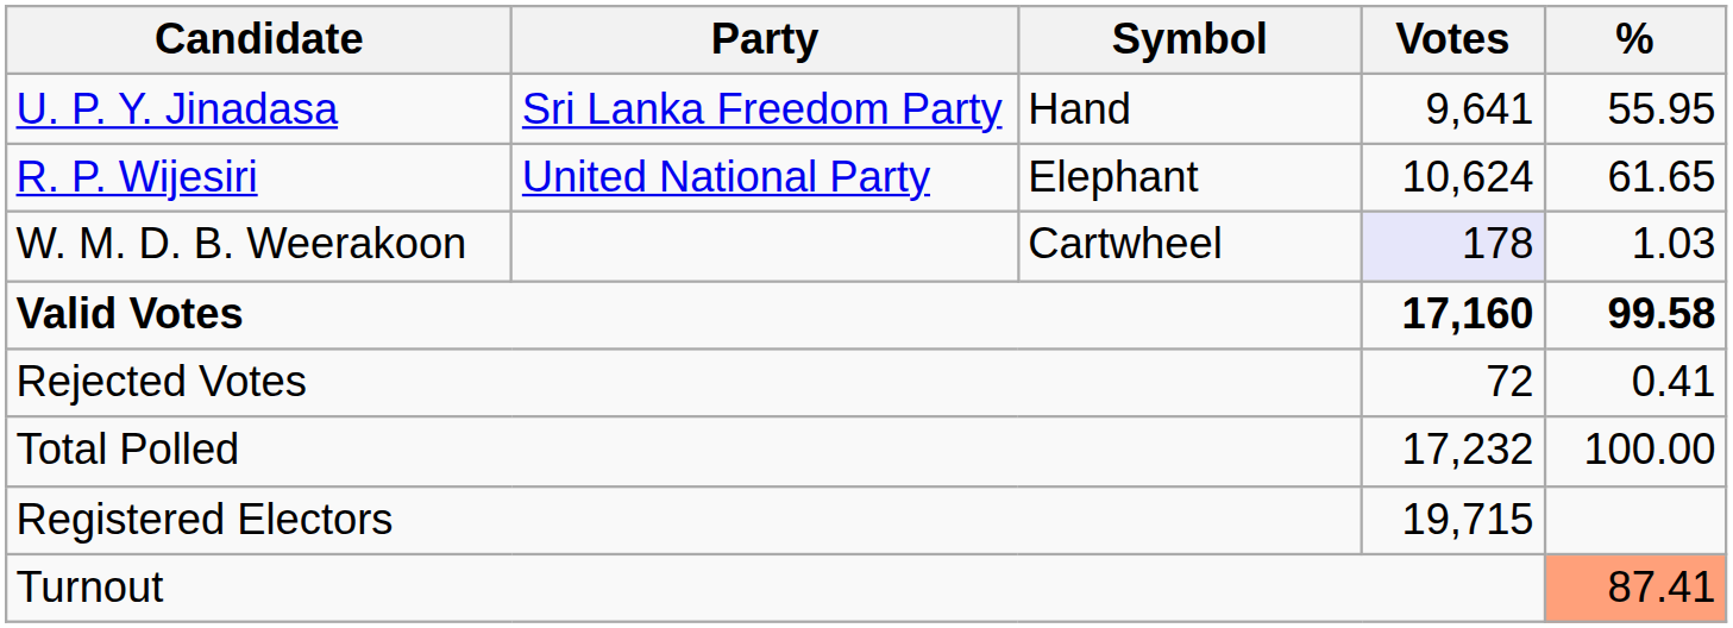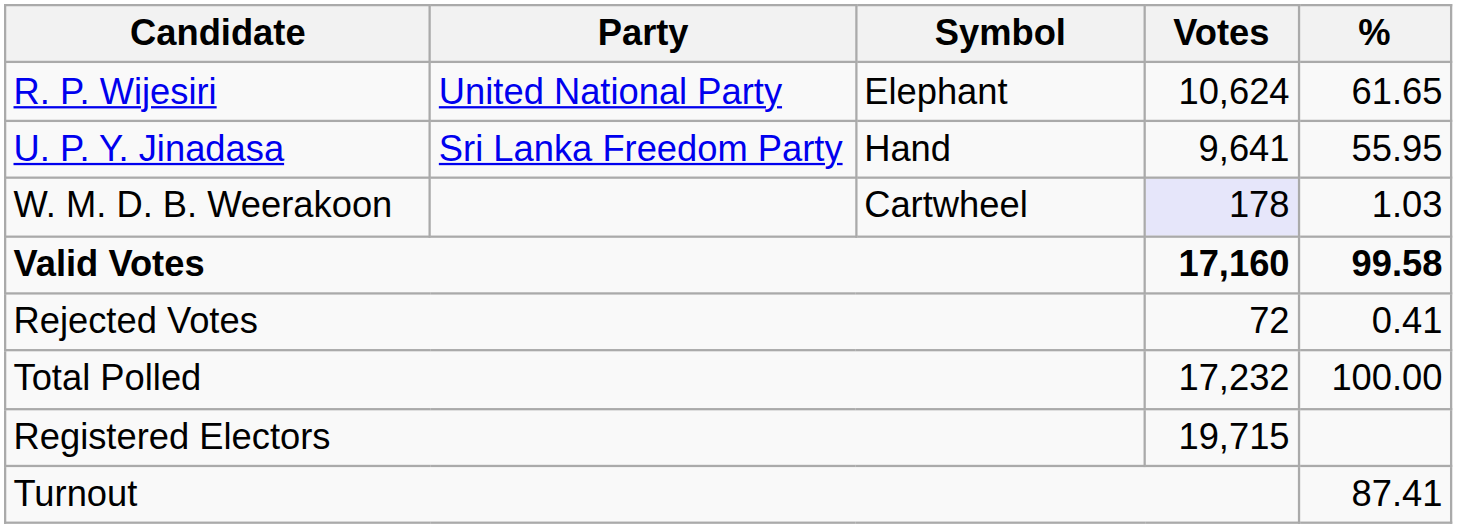rows swapped: R. P. Wijesiri <-> U. P. Y. Jinadasa
Turnout | %: lightsalmon background -> no background
